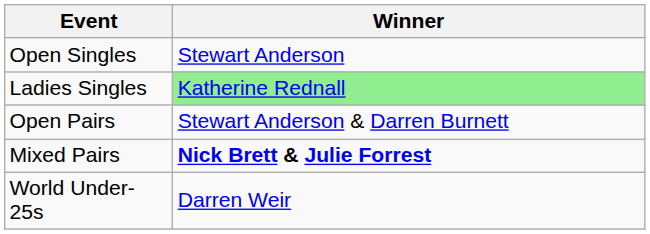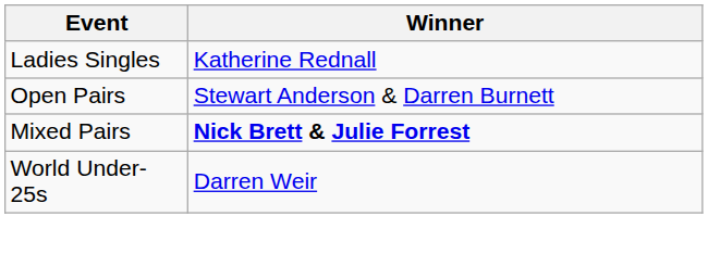- row: Open Singles | Stewart Anderson
Ladies Singles | Winner: lightgreen background -> no background
